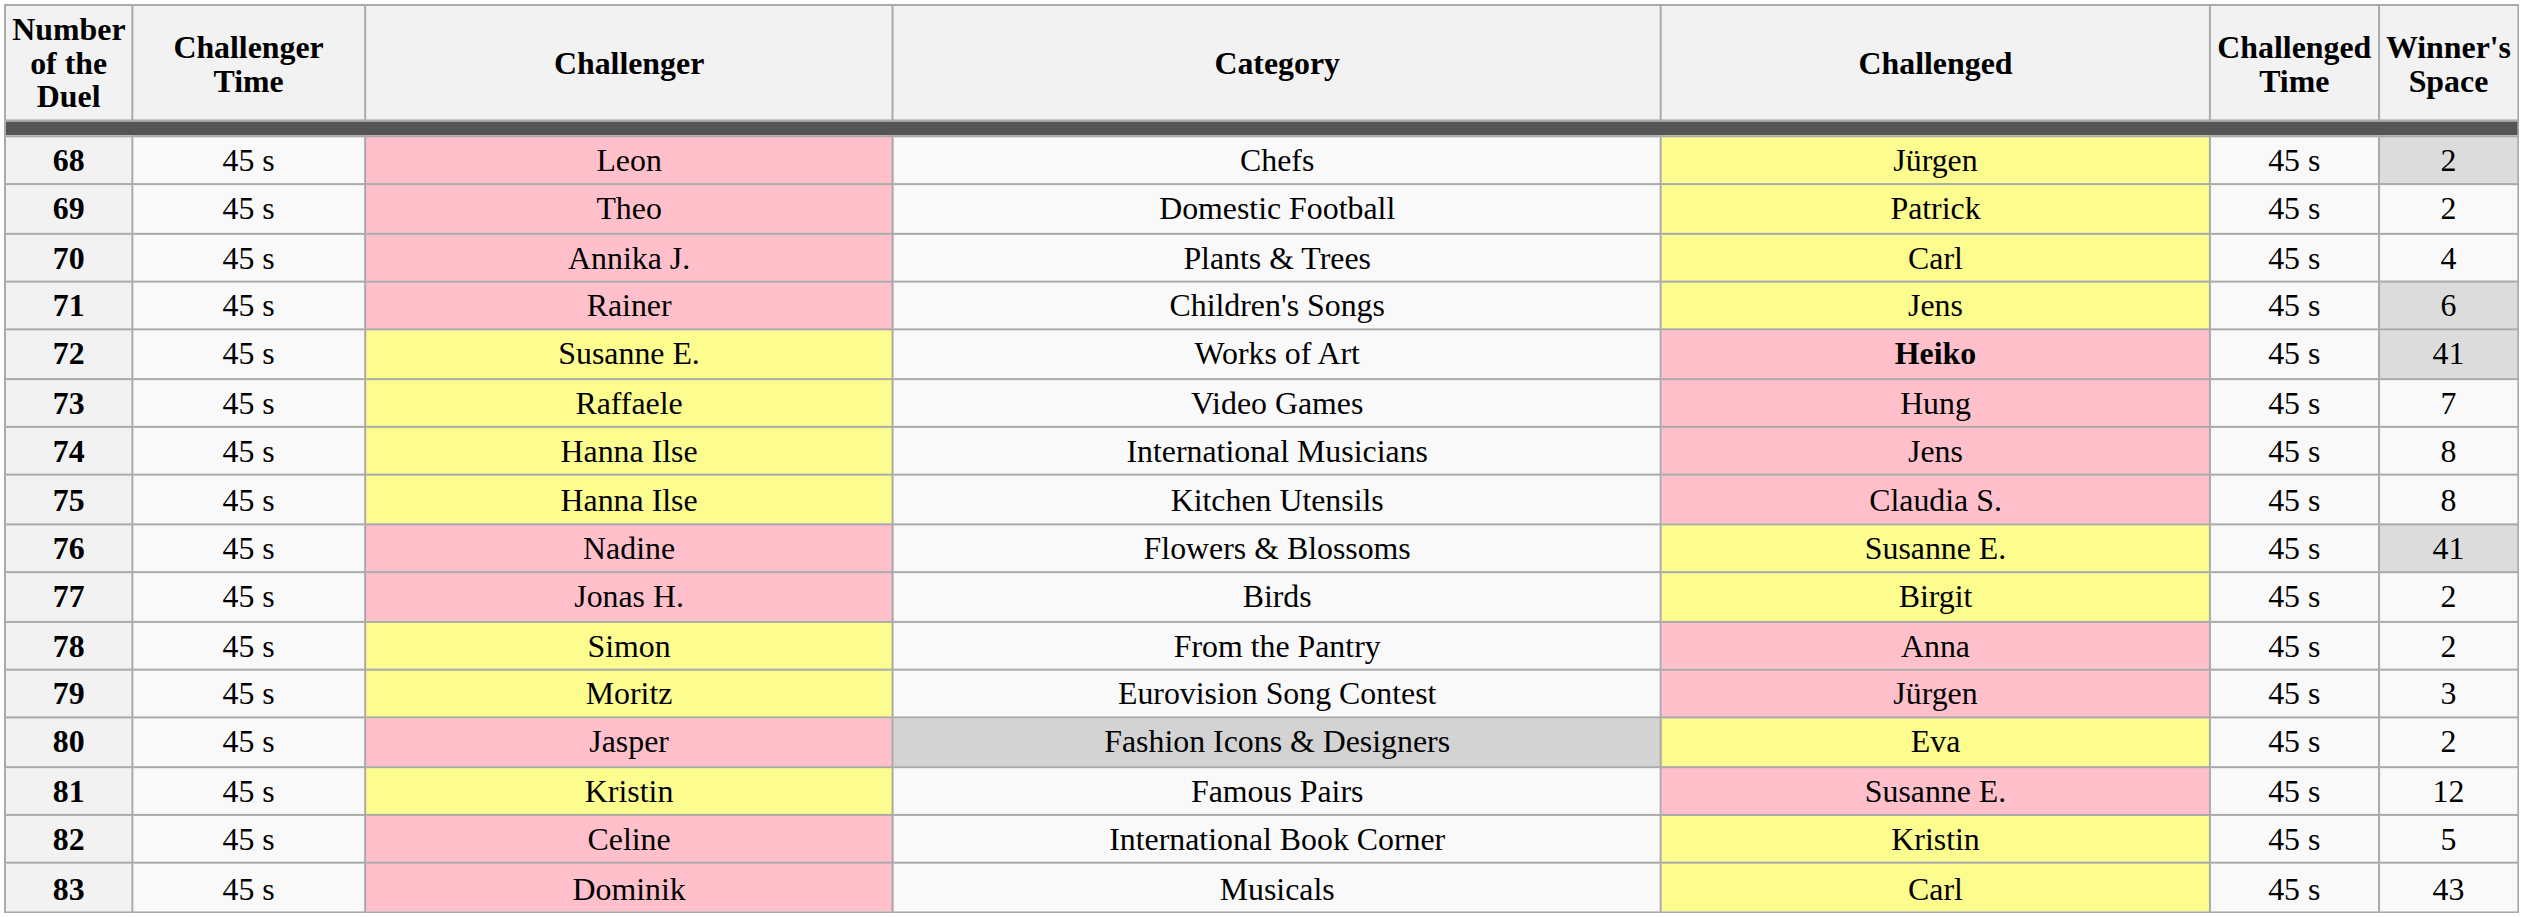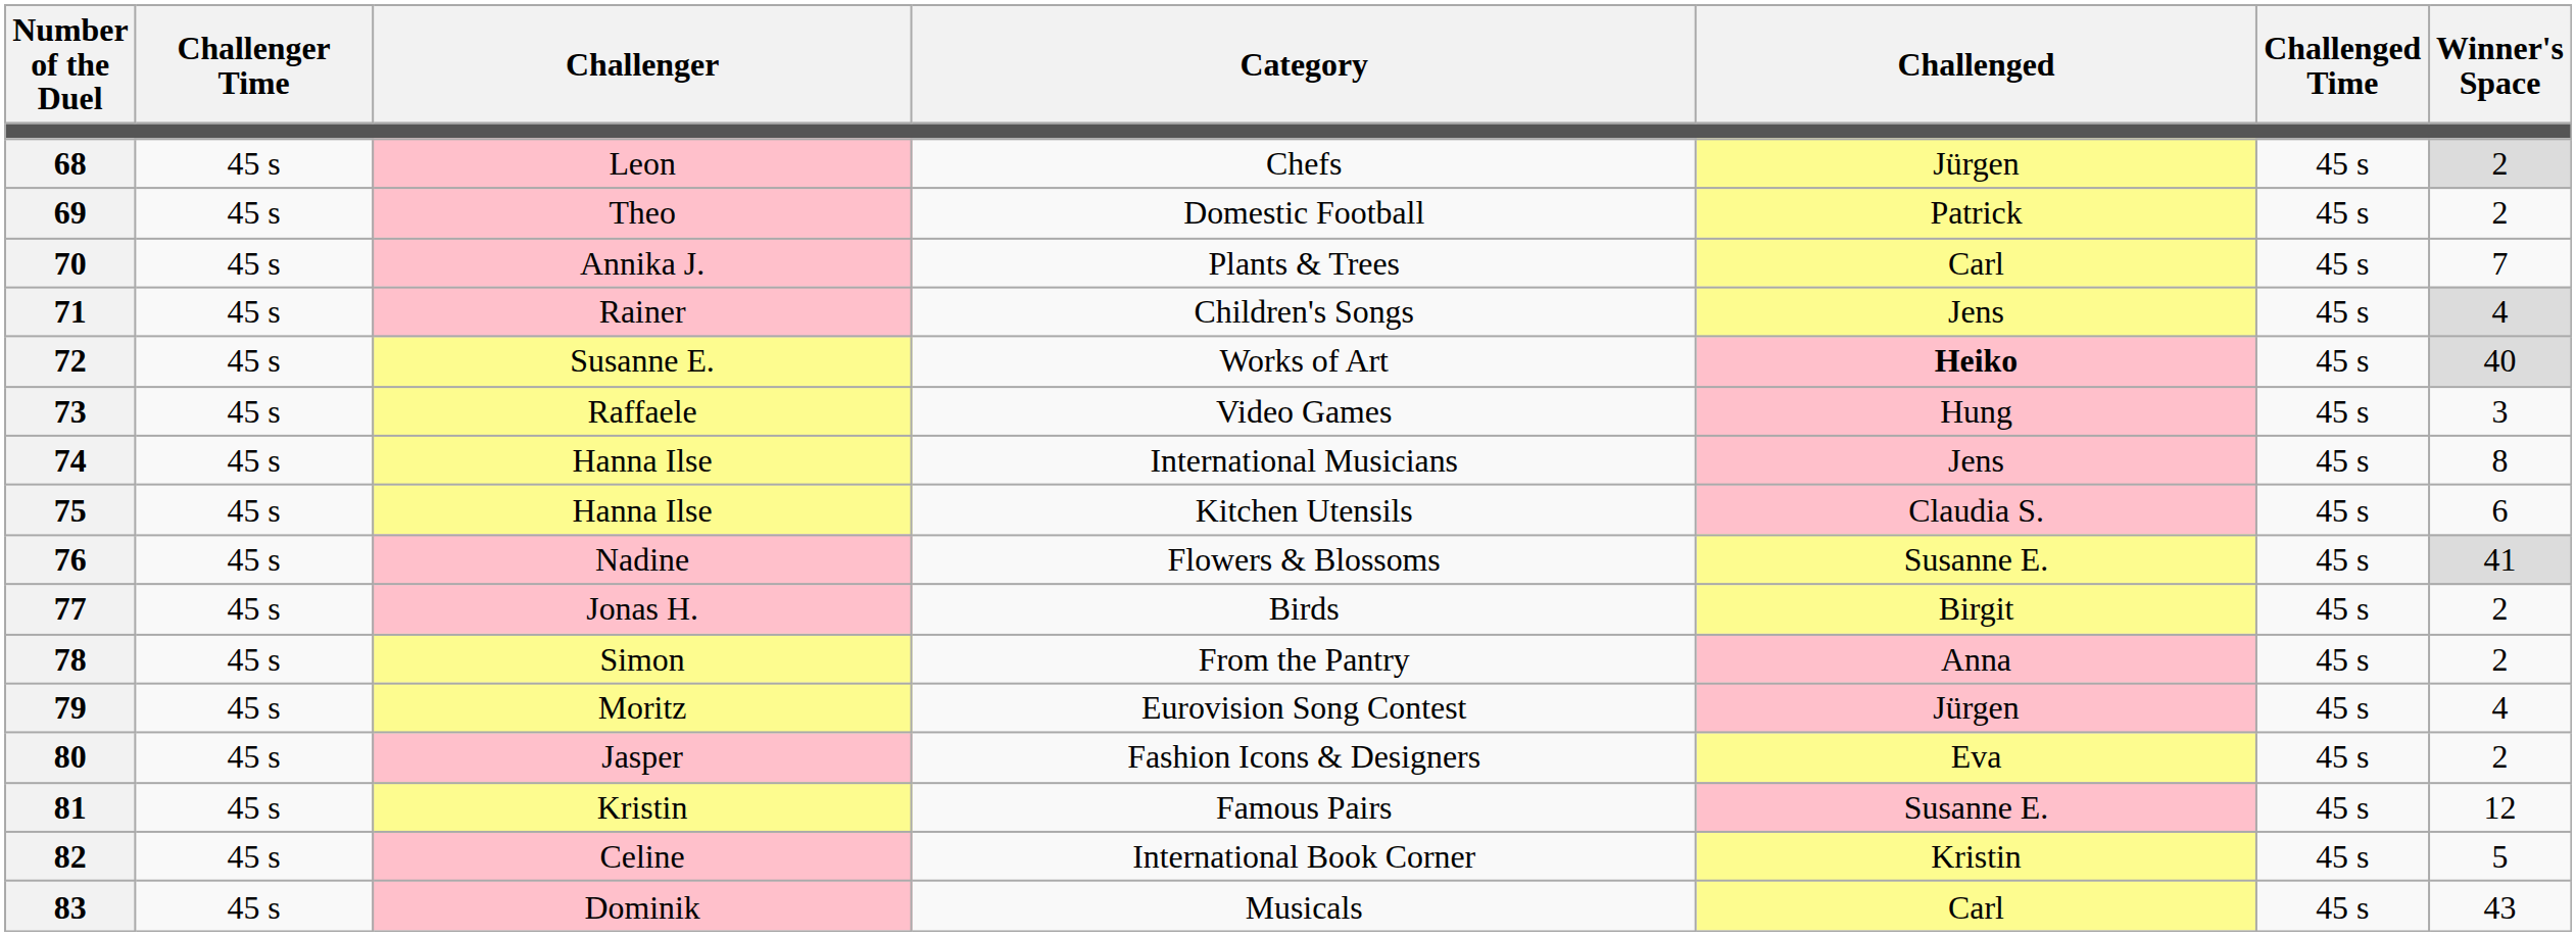70 | Winner's Space: 4 -> 7
71 | Winner's Space: 6 -> 4
72 | Winner's Space: 41 -> 40
73 | Winner's Space: 7 -> 3
75 | Winner's Space: 8 -> 6
79 | Winner's Space: 3 -> 4
80 | Category: lightgrey background -> no background
